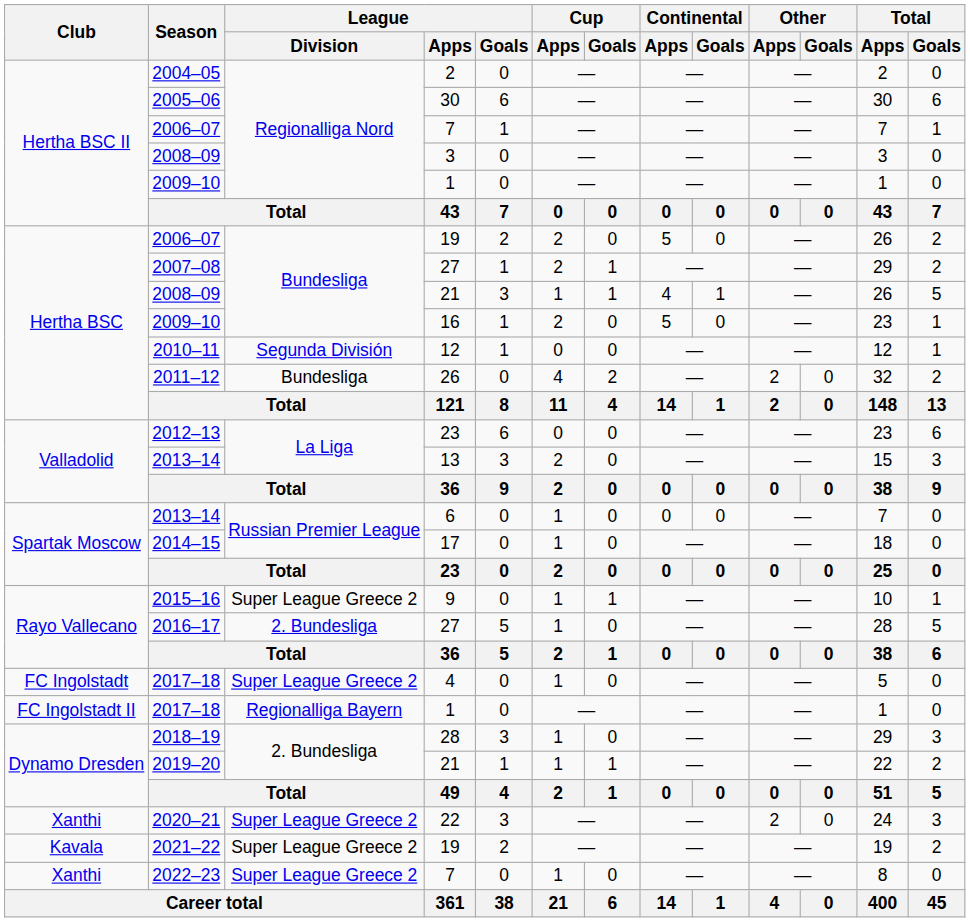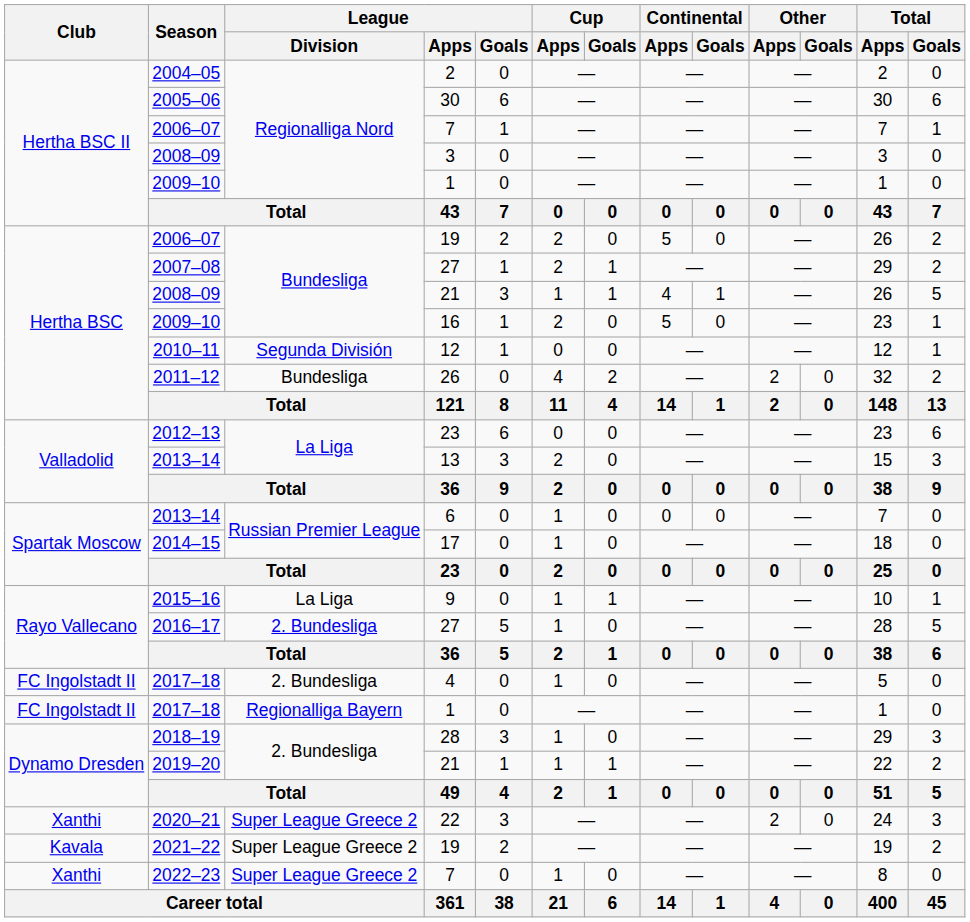2015–16 | League / Division: Super League Greece 2 -> La Liga
2017–18 / 4 | Club: FC Ingolstadt -> FC Ingolstadt II
2017–18 / 4 | League / Division: Super League Greece 2 -> 2. Bundesliga
